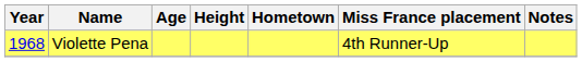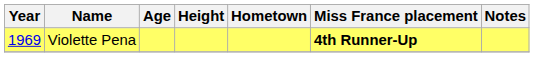Violette Pena | Year: 1968 -> 1969
Violette Pena | Miss France placement: normal -> bold
